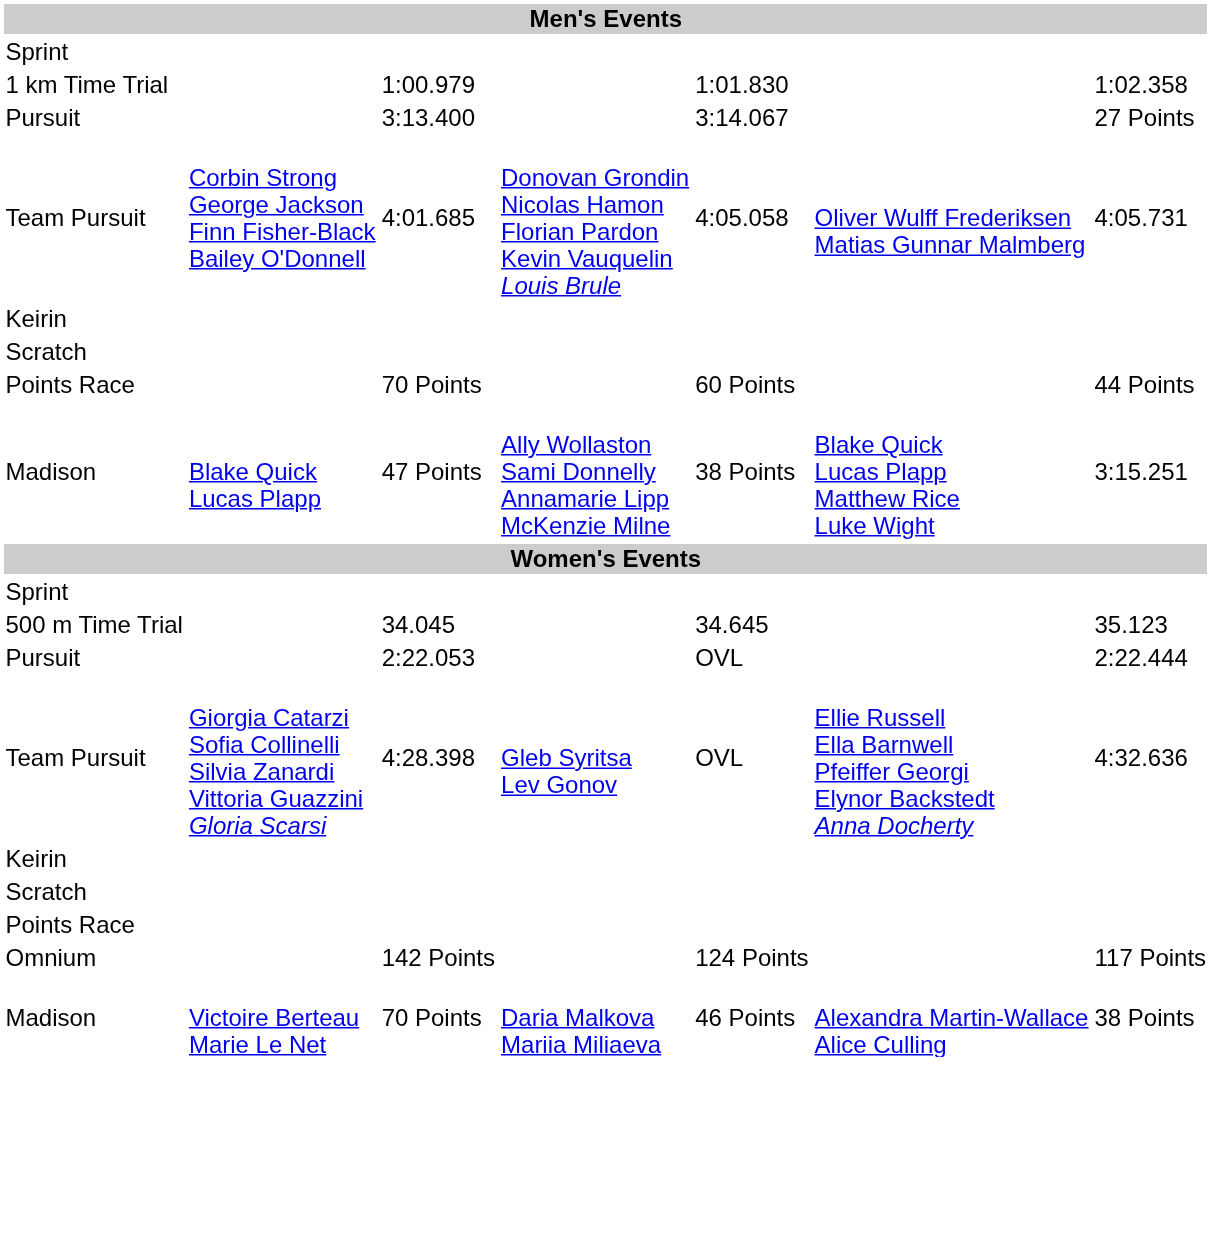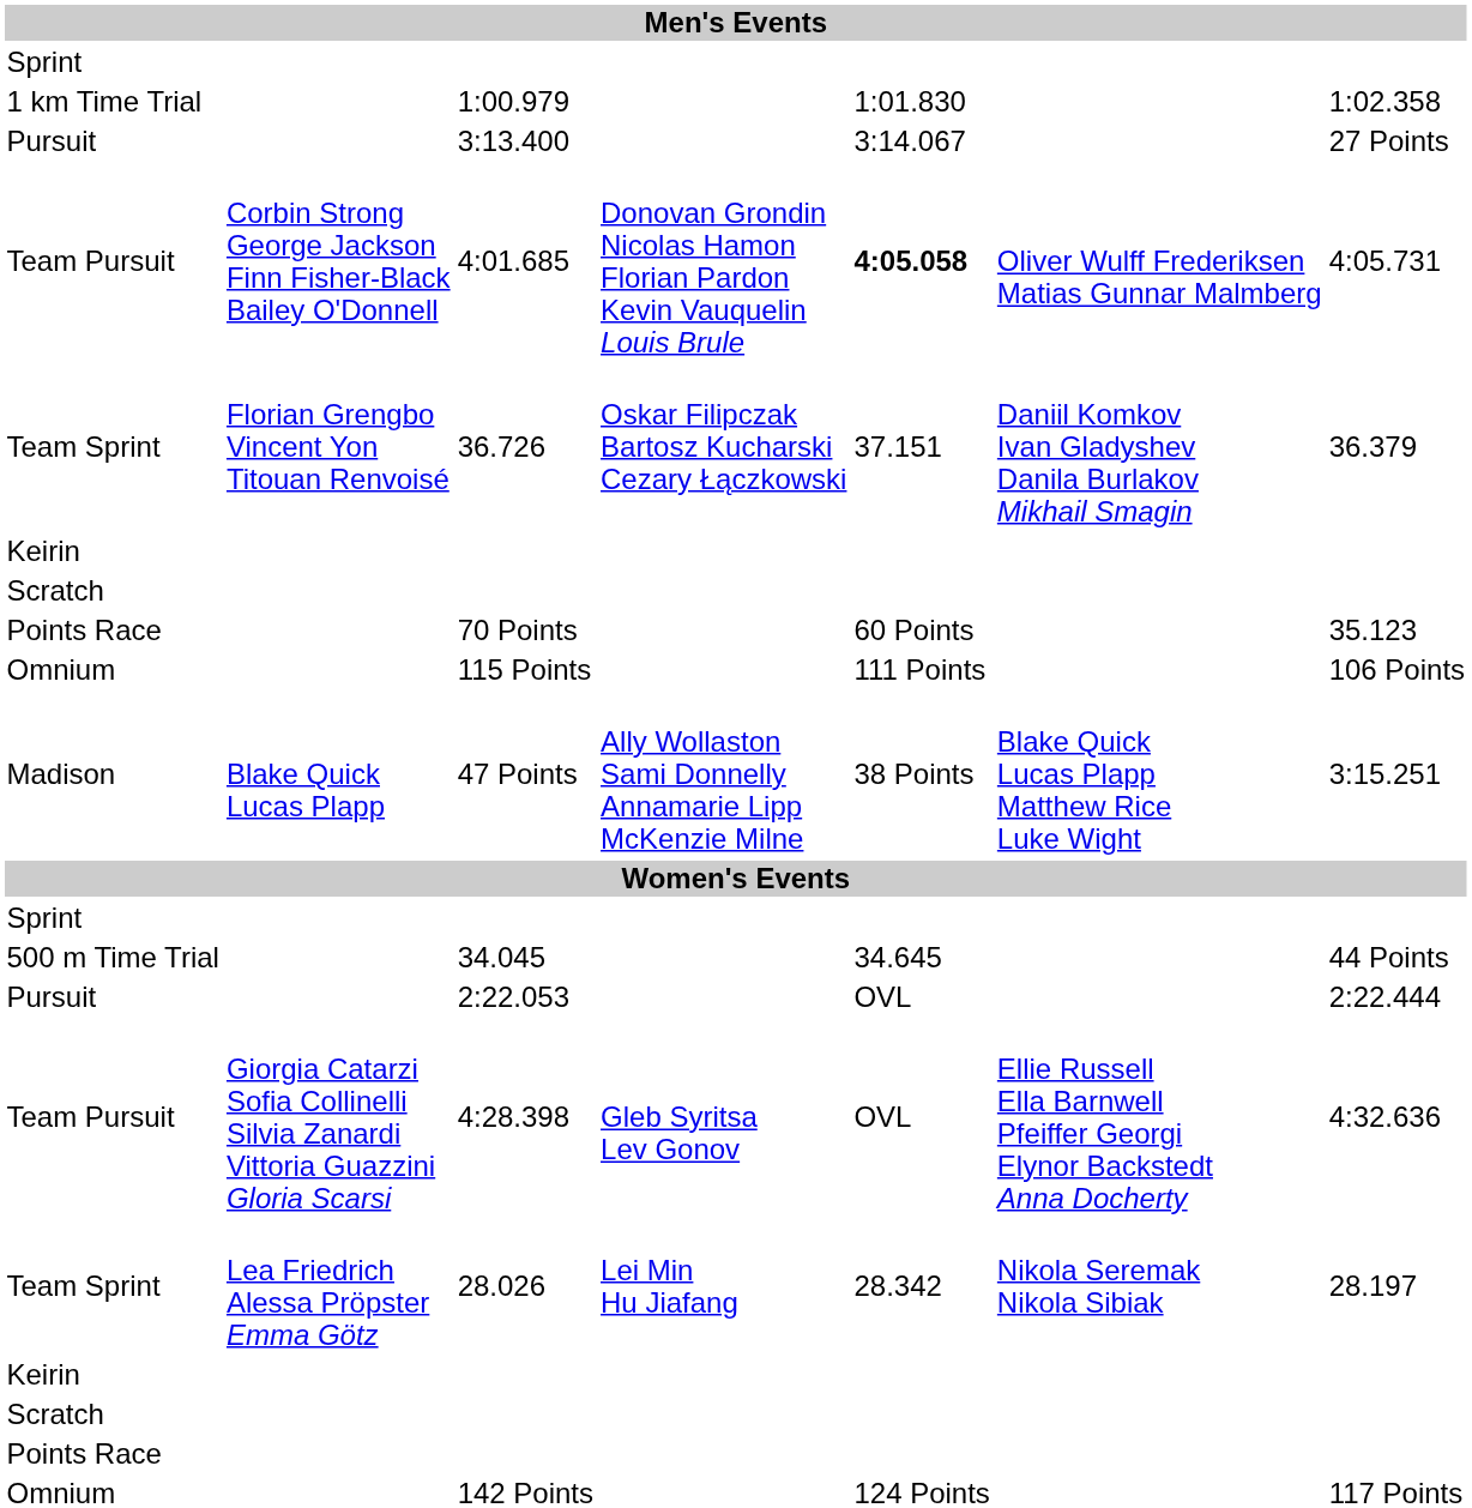4:01.685 | column 5: normal -> bold
+ row: Team Sprint | Florian Grengbo Vincent Yon Titouan Renvoisé | 36.726 | Oskar Filipczak Bartosz Kucharski Cezary Łączkowski | 37.151 | Daniil Komkov Ivan Gladyshev Danila Burlakov Mikhail Smagin | 36.379
Points Race / 70 Points | column 7: 44 Points -> 35.123
+ row: Omnium | 115 Points | 111 Points | 106 Points
34.045 | column 7: 35.123 -> 44 Points
+ row: Team Sprint | Lea Friedrich Alessa Pröpster Emma Götz | 28.026 | Lei Min Hu Jiafang | 28.342 | Nikola Seremak Nikola Sibiak | 28.197
- row: Madison | Victoire Berteau Marie Le Net | 70 Points | Daria Malkova Mariia Miliaeva | 46 Points | Alexandra Martin-Wallace Alice Culling | 38 Points
